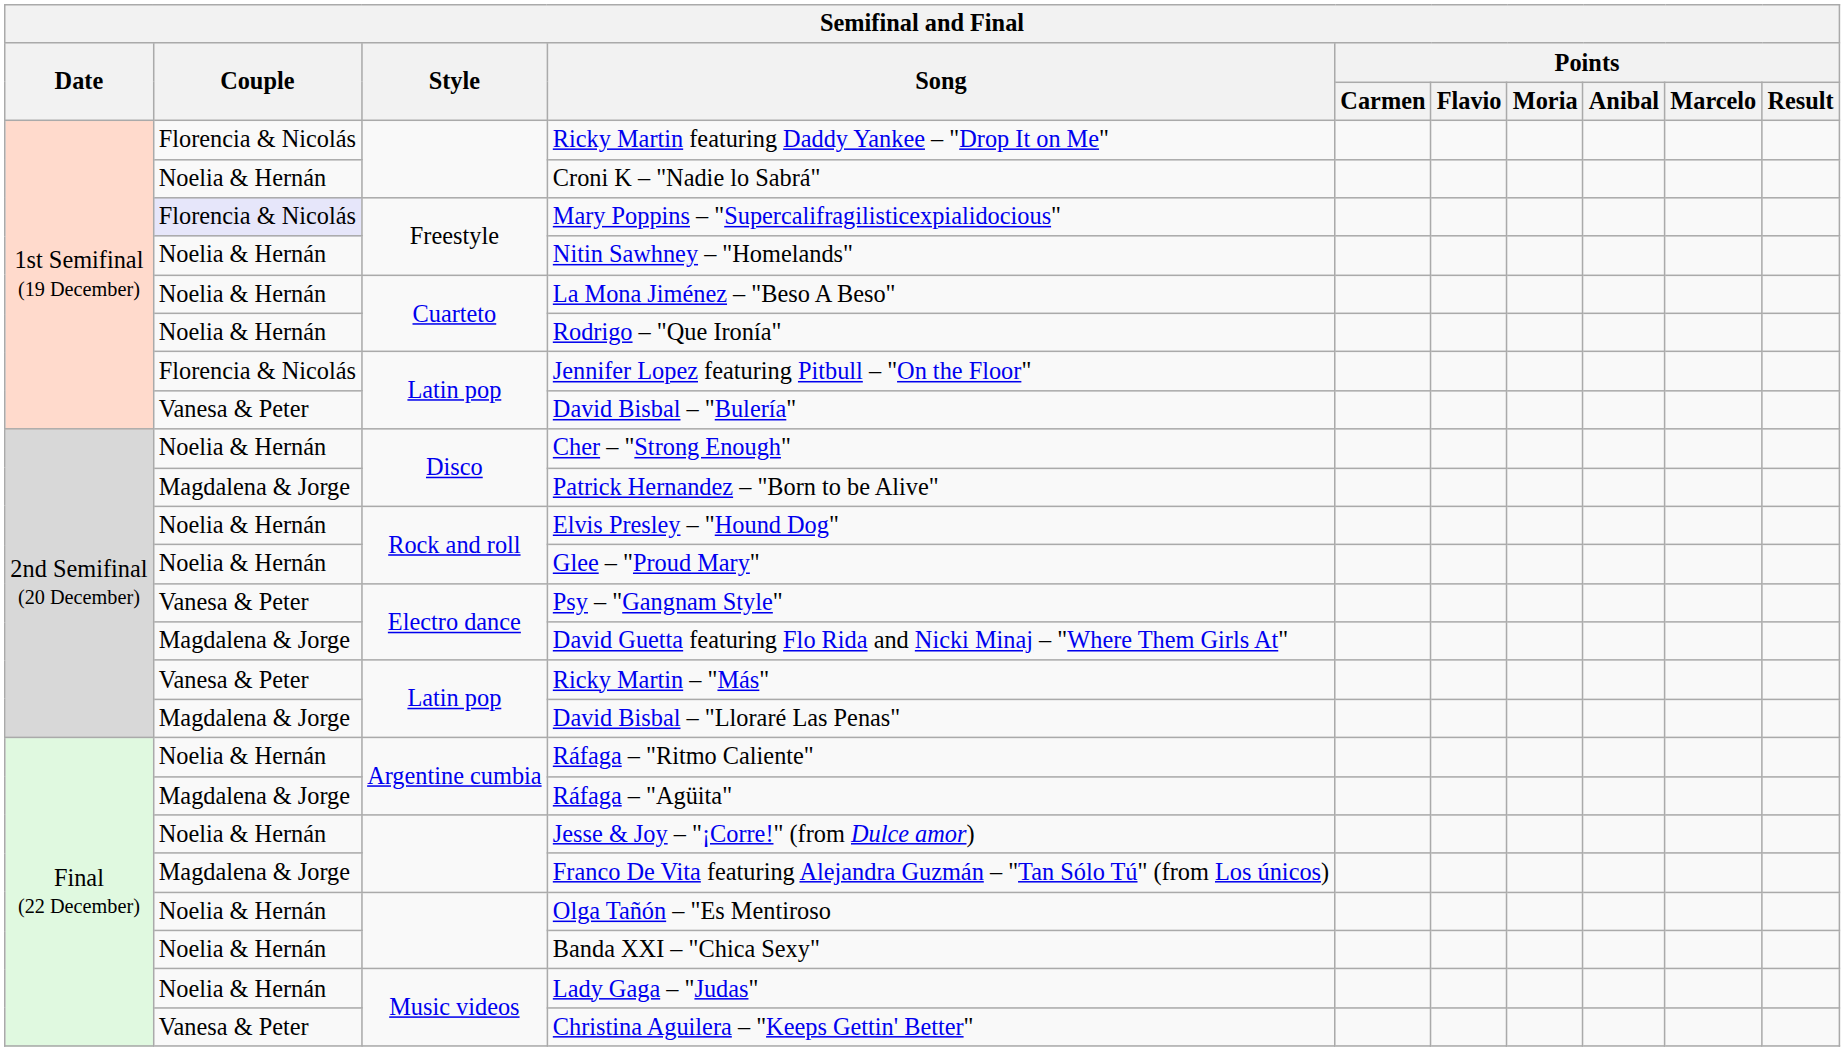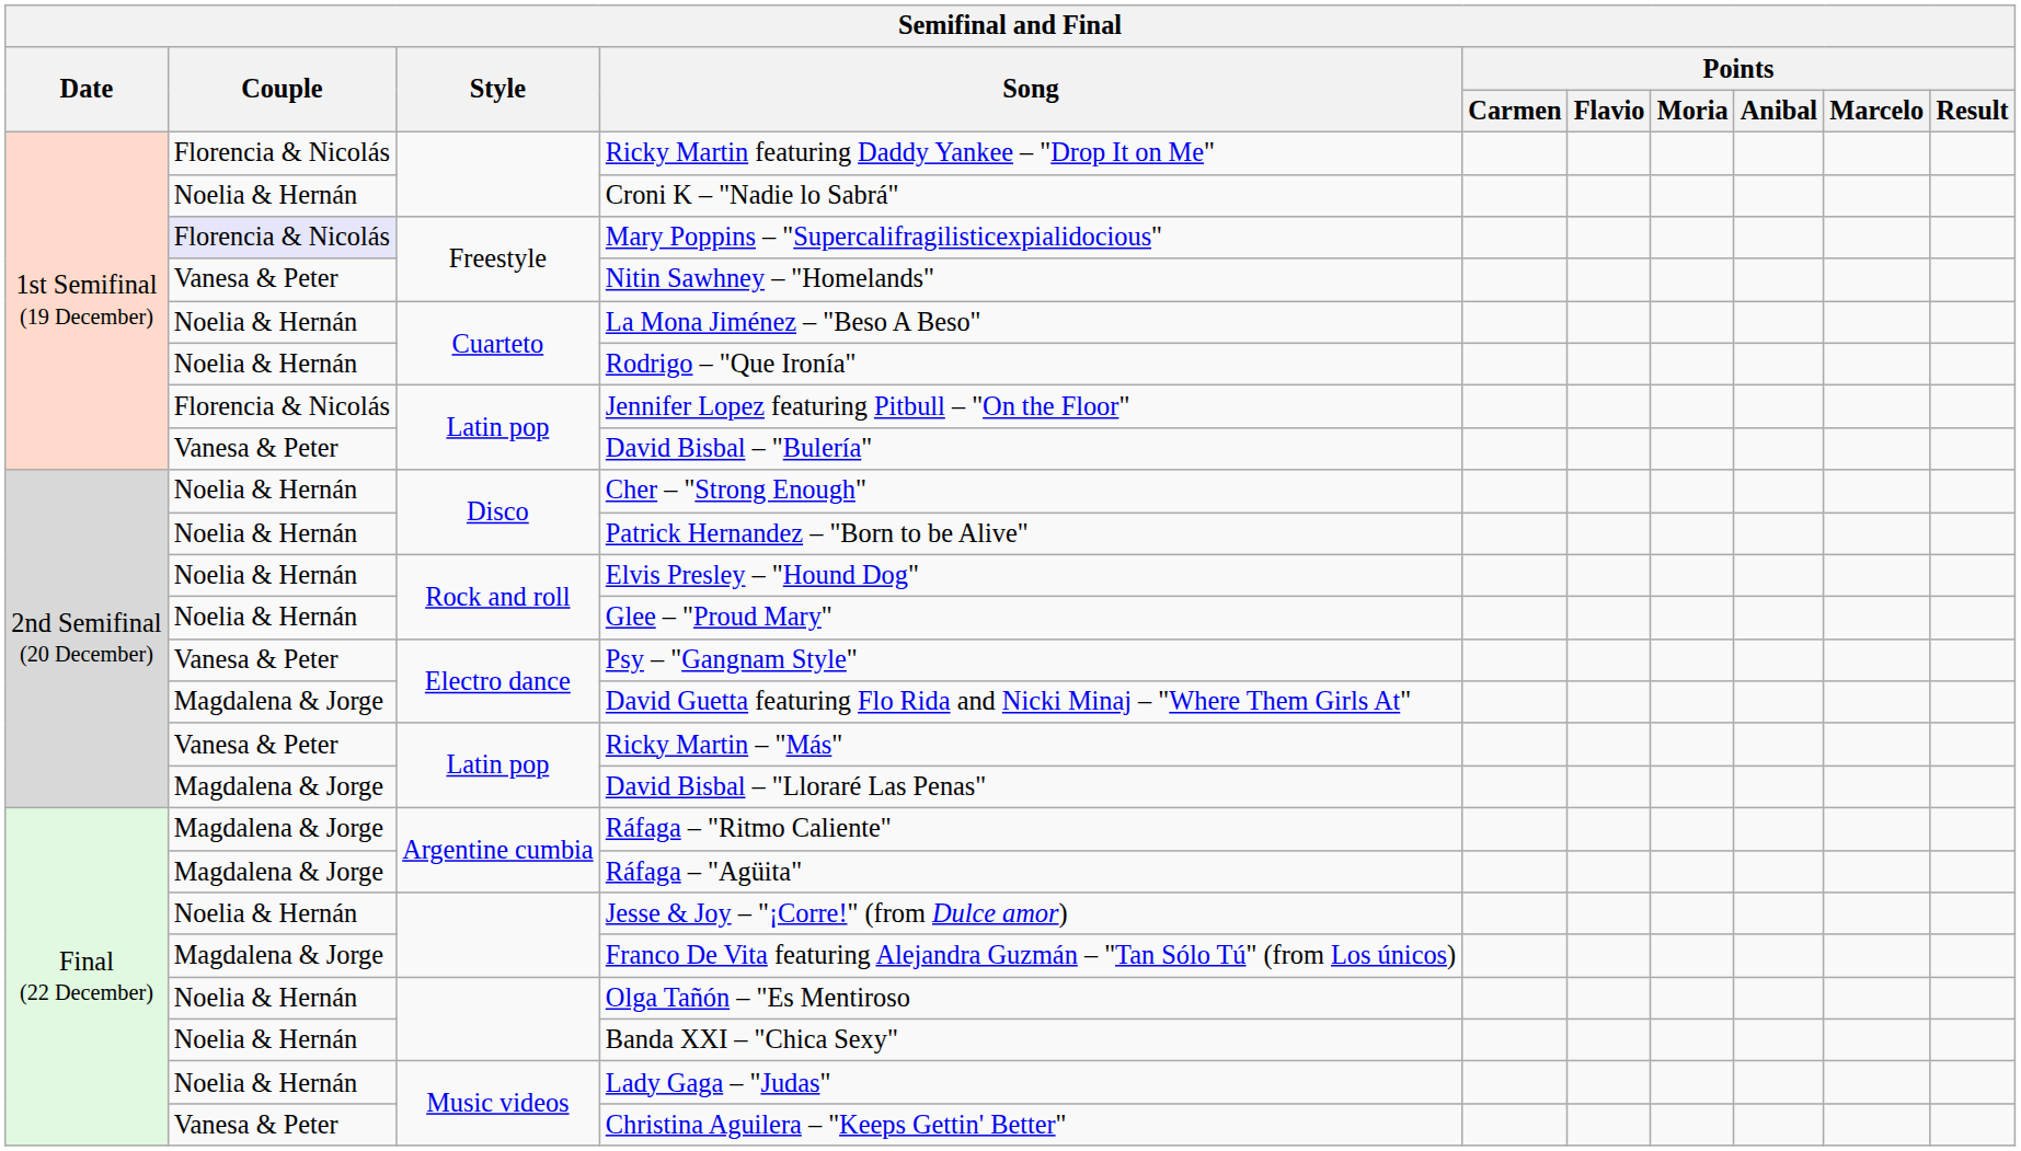Nitin Sawhney – "Homelands" | Couple: Noelia & Hernán -> Vanesa & Peter
Patrick Hernandez – "Born to be Alive" | Couple: Magdalena & Jorge -> Noelia & Hernán
Ráfaga – "Ritmo Caliente" | Couple: Noelia & Hernán -> Magdalena & Jorge
